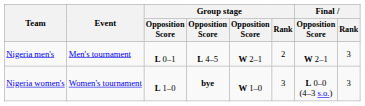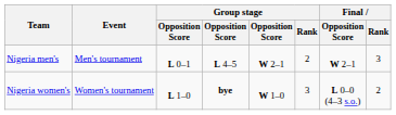Nigeria women's | Final / Rank: 3 -> 2
